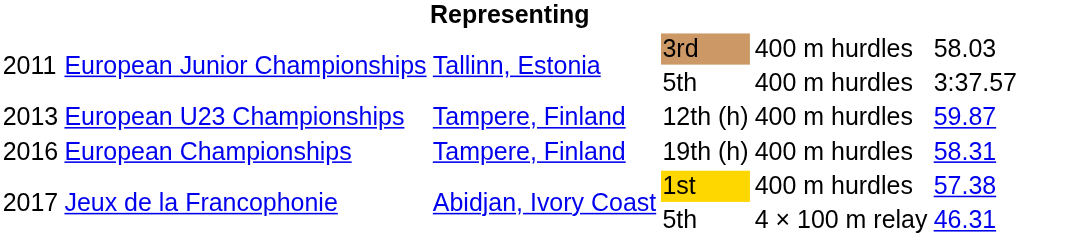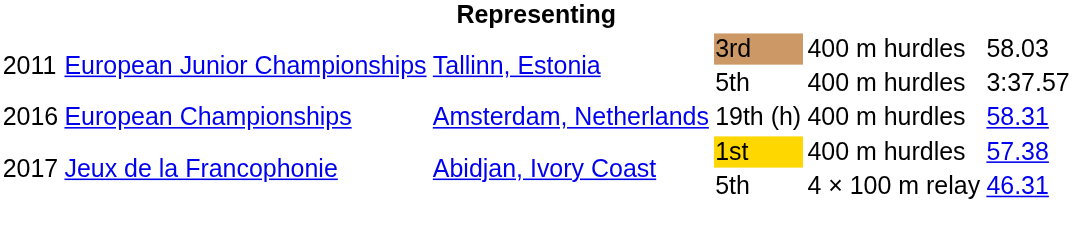- row: 2013 | European U23 Championships | Tampere, Finland | 12th (h) | 400 m hurdles | 59.87
19th (h) | column 3: Tampere, Finland -> Amsterdam, Netherlands
